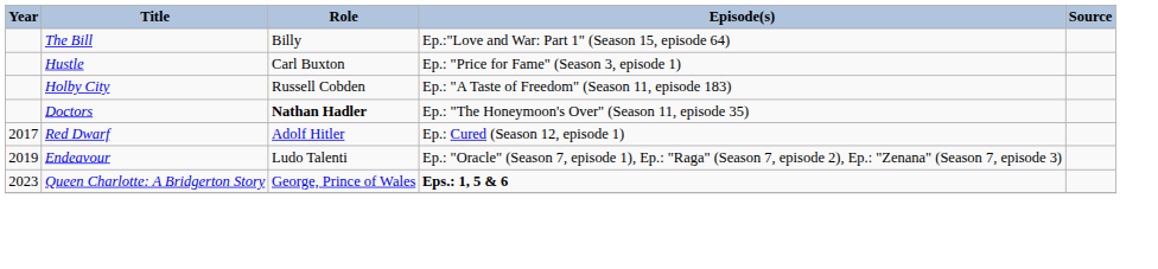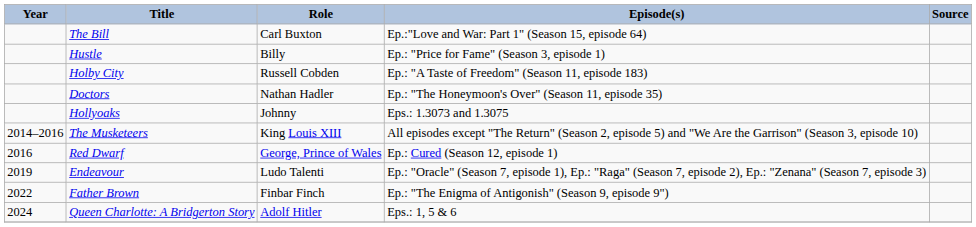The Bill | Role: Billy -> Carl Buxton
Hustle | Role: Carl Buxton -> Billy
Doctors | Role: bold -> normal
+ row: Hollyoaks | Johnny | Eps.: 1.3073 and 1.3075
+ row: 2014–2016 | The Musketeers | King Louis XIII | All episodes except "The Return" (Season 2, episode 5) and "We Are the Garrison" (Season 3, episode 10)
Red Dwarf | Year: 2017 -> 2016
Red Dwarf | Role: Adolf Hitler -> George, Prince of Wales
+ row: 2022 | Father Brown | Finbar Finch | Ep.: "The Enigma of Antigonish" (Season 9, episode 9")
Queen Charlotte: A Bridgerton Story | Year: 2023 -> 2024
Queen Charlotte: A Bridgerton Story | Role: George, Prince of Wales -> Adolf Hitler
Queen Charlotte: A Bridgerton Story | Episode(s): bold -> normal
